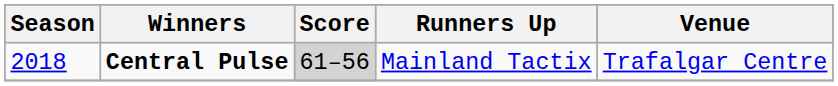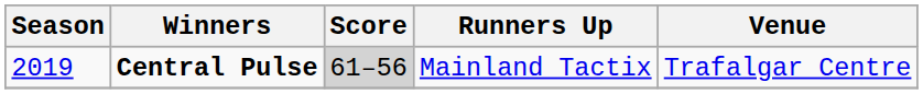Central Pulse | Season: 2018 -> 2019
